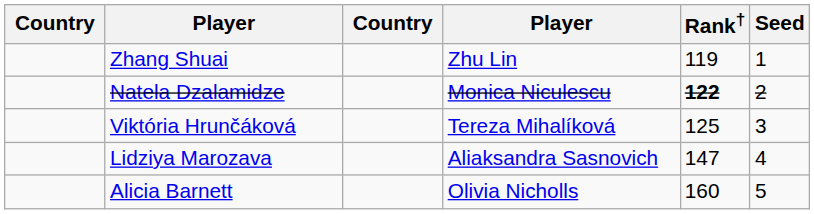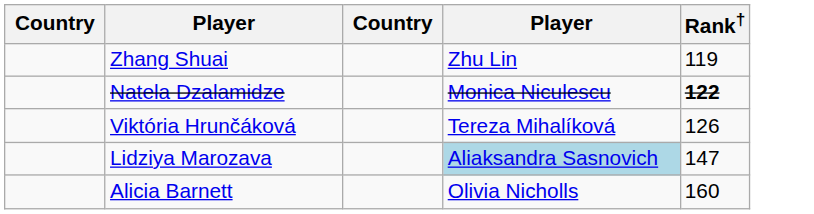- column: Seed | 1 | 2 | 3 | 4 | 5
Viktória Hrunčáková | Rank†: 125 -> 126
Lidziya Marozava | column 4: no background -> lightblue background
